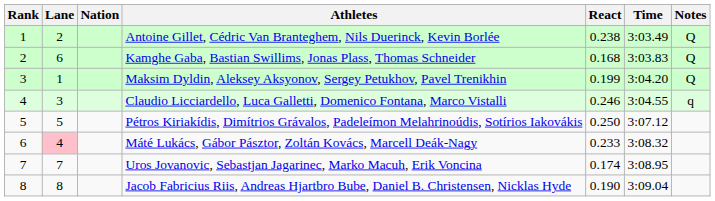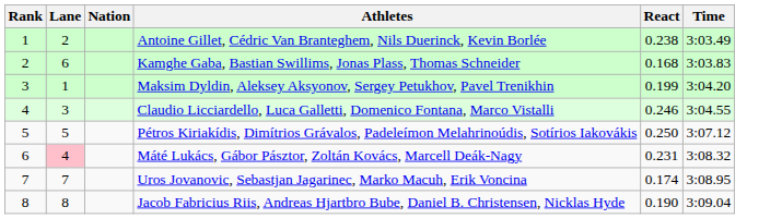- column: Notes | Q | Q | Q | q
Máté Lukács, Gábor Pásztor, Zoltán Kovács, Marcell Deák-Nagy | React: 0.233 -> 0.231
